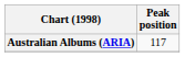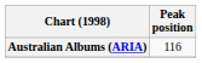Australian Albums (ARIA) | Peak position: 117 -> 116
